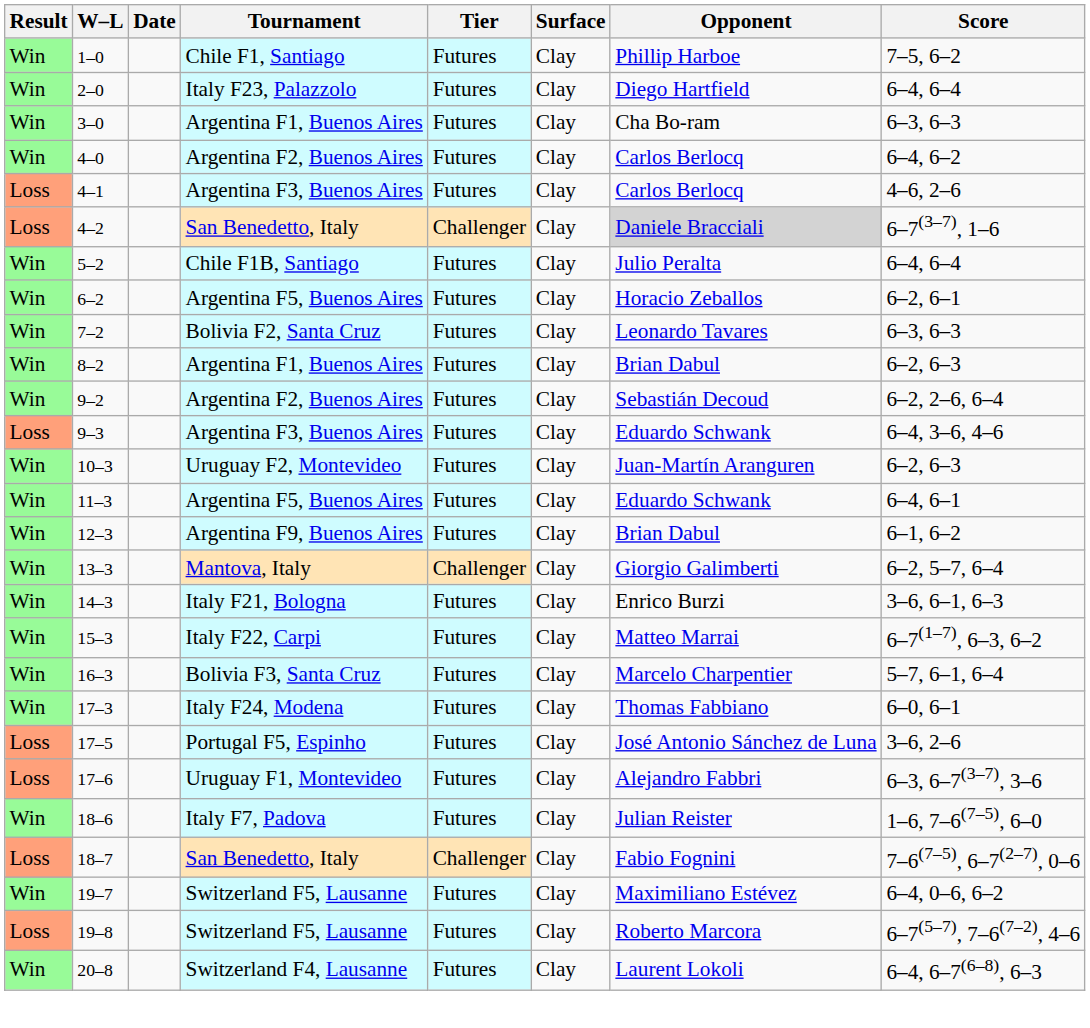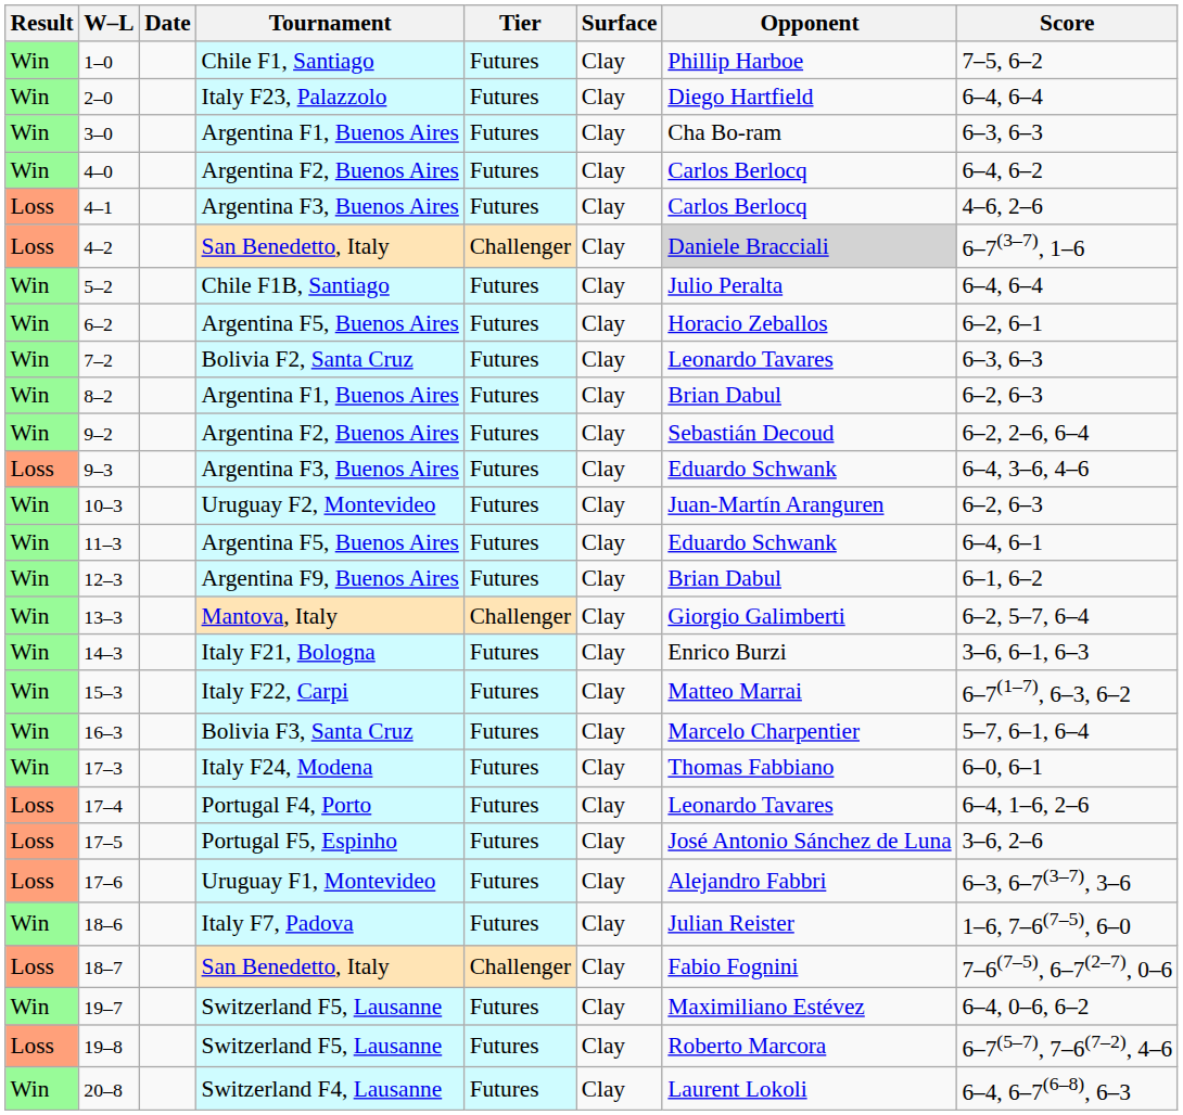+ row: Loss | 17–4 | Portugal F4, Porto | Futures | Clay | Leonardo Tavares | 6–4, 1–6, 2–6
